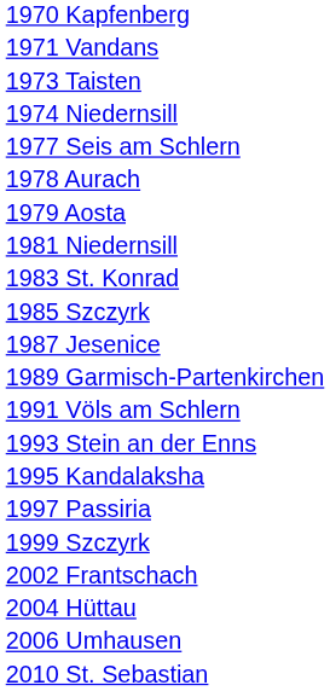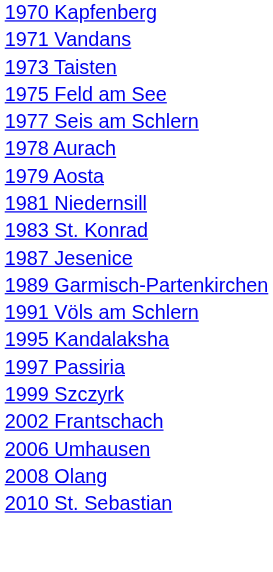- row: 1974 Niedernsill
+ row: 1975 Feld am See
- row: 1985 Szczyrk
- row: 1993 Stein an der Enns
- row: 2004 Hüttau
+ row: 2008 Olang
